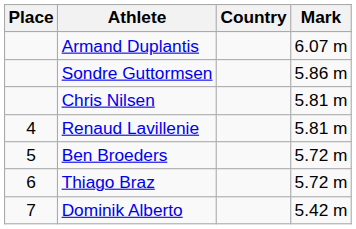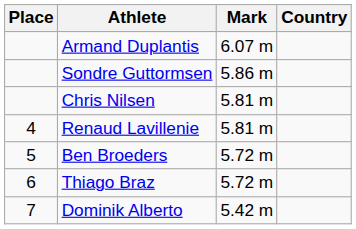columns swapped: Country <-> Mark
